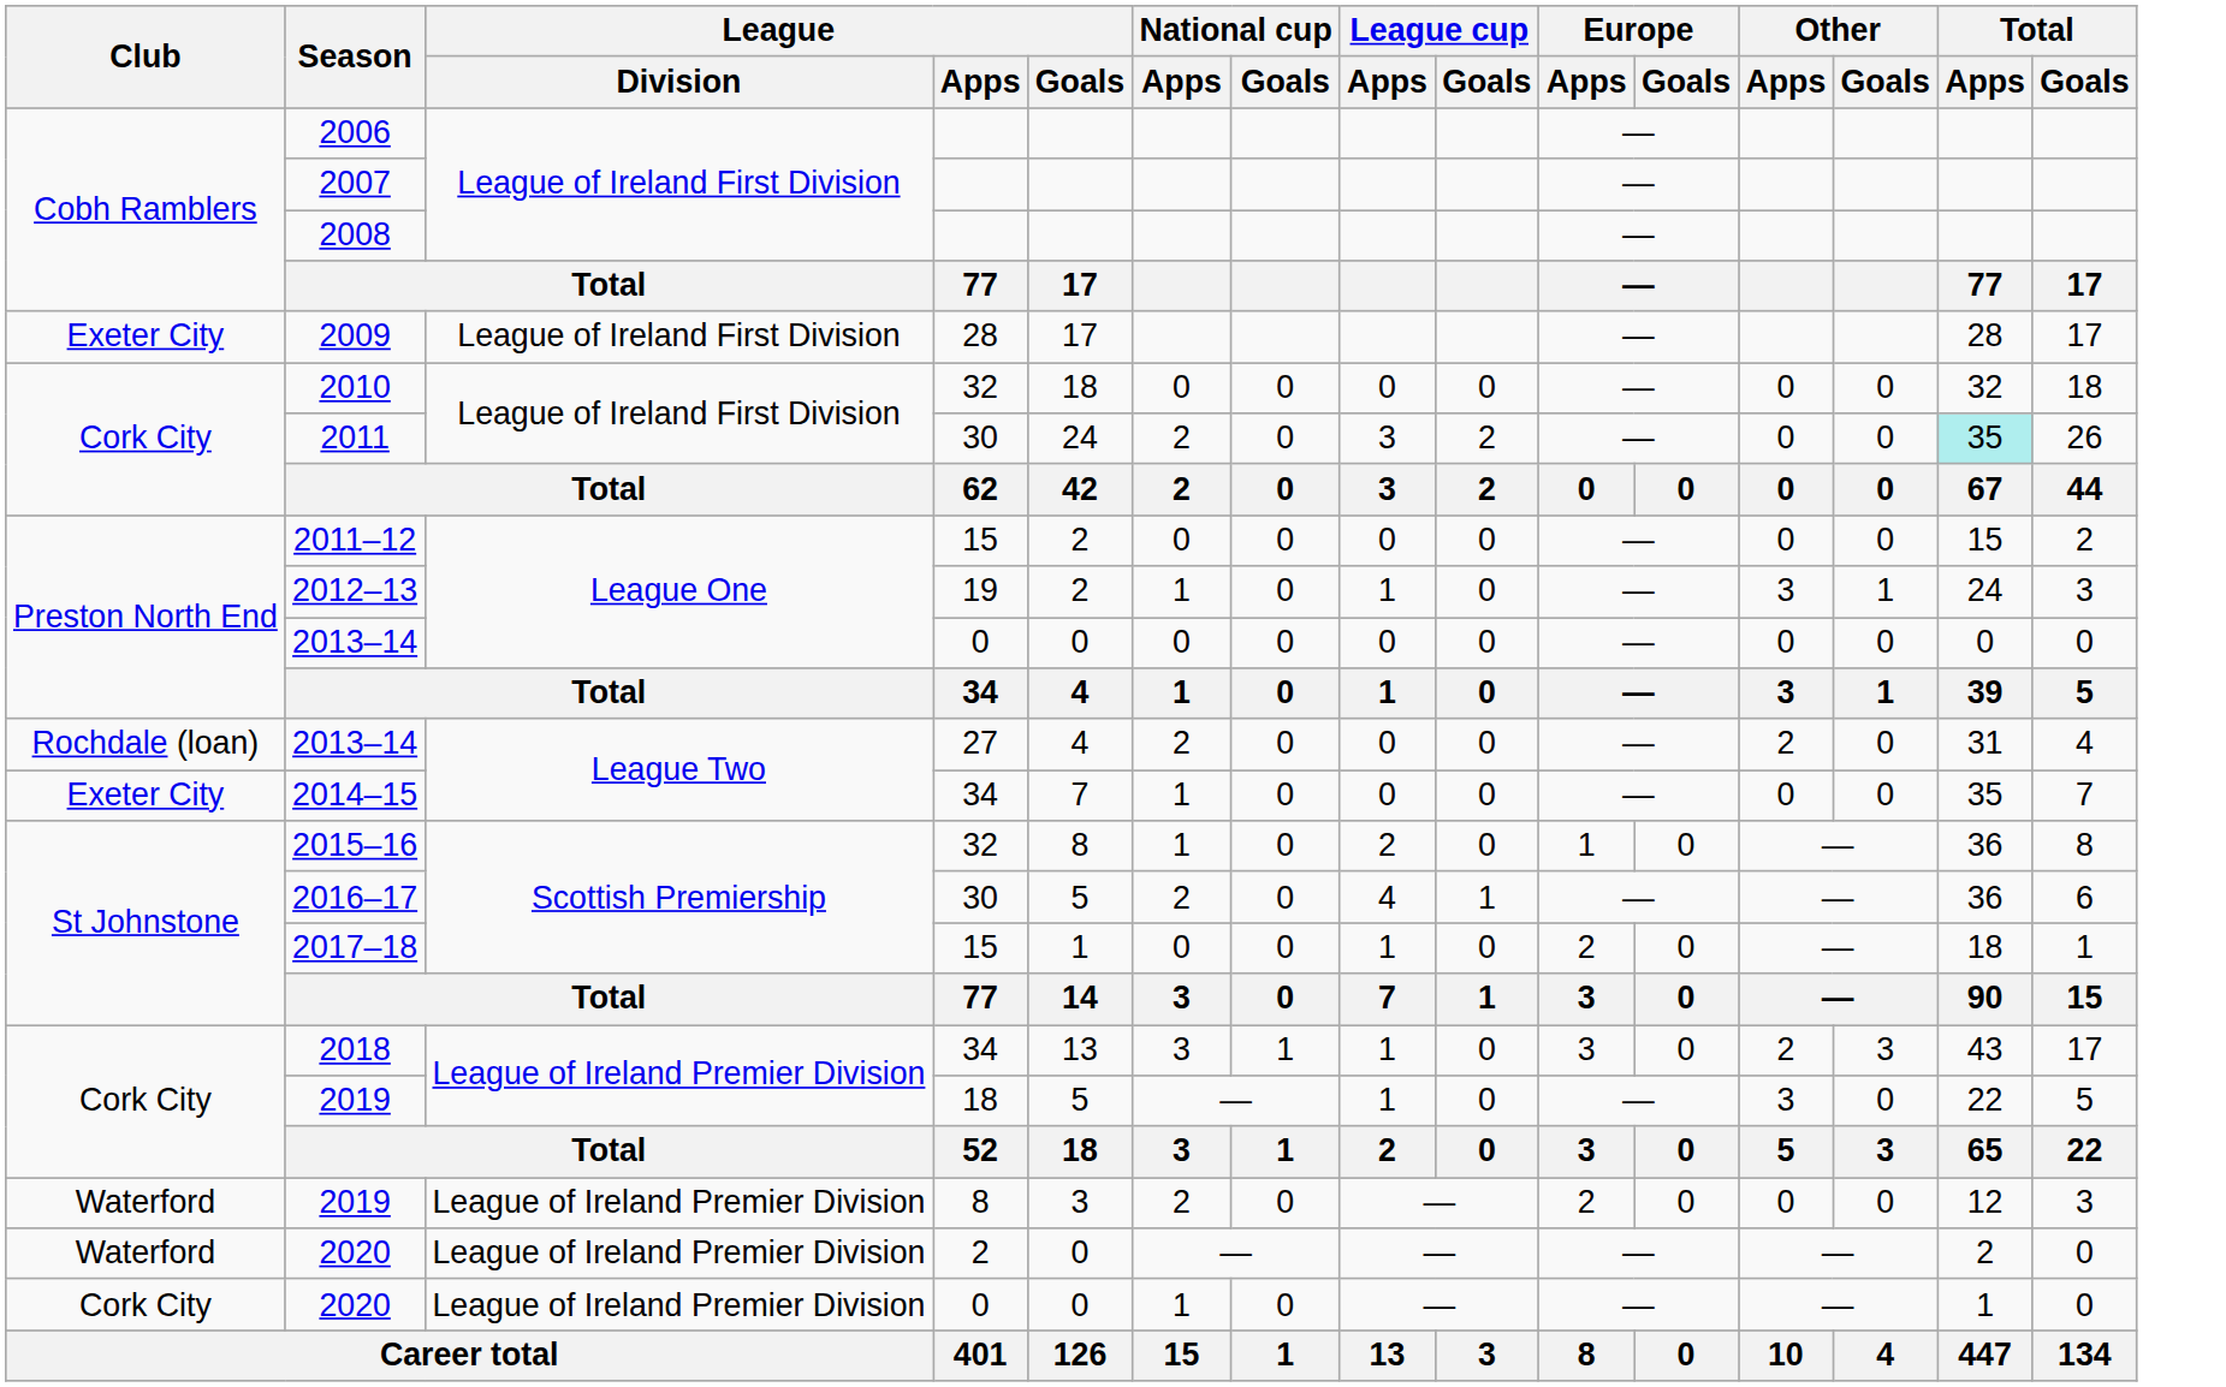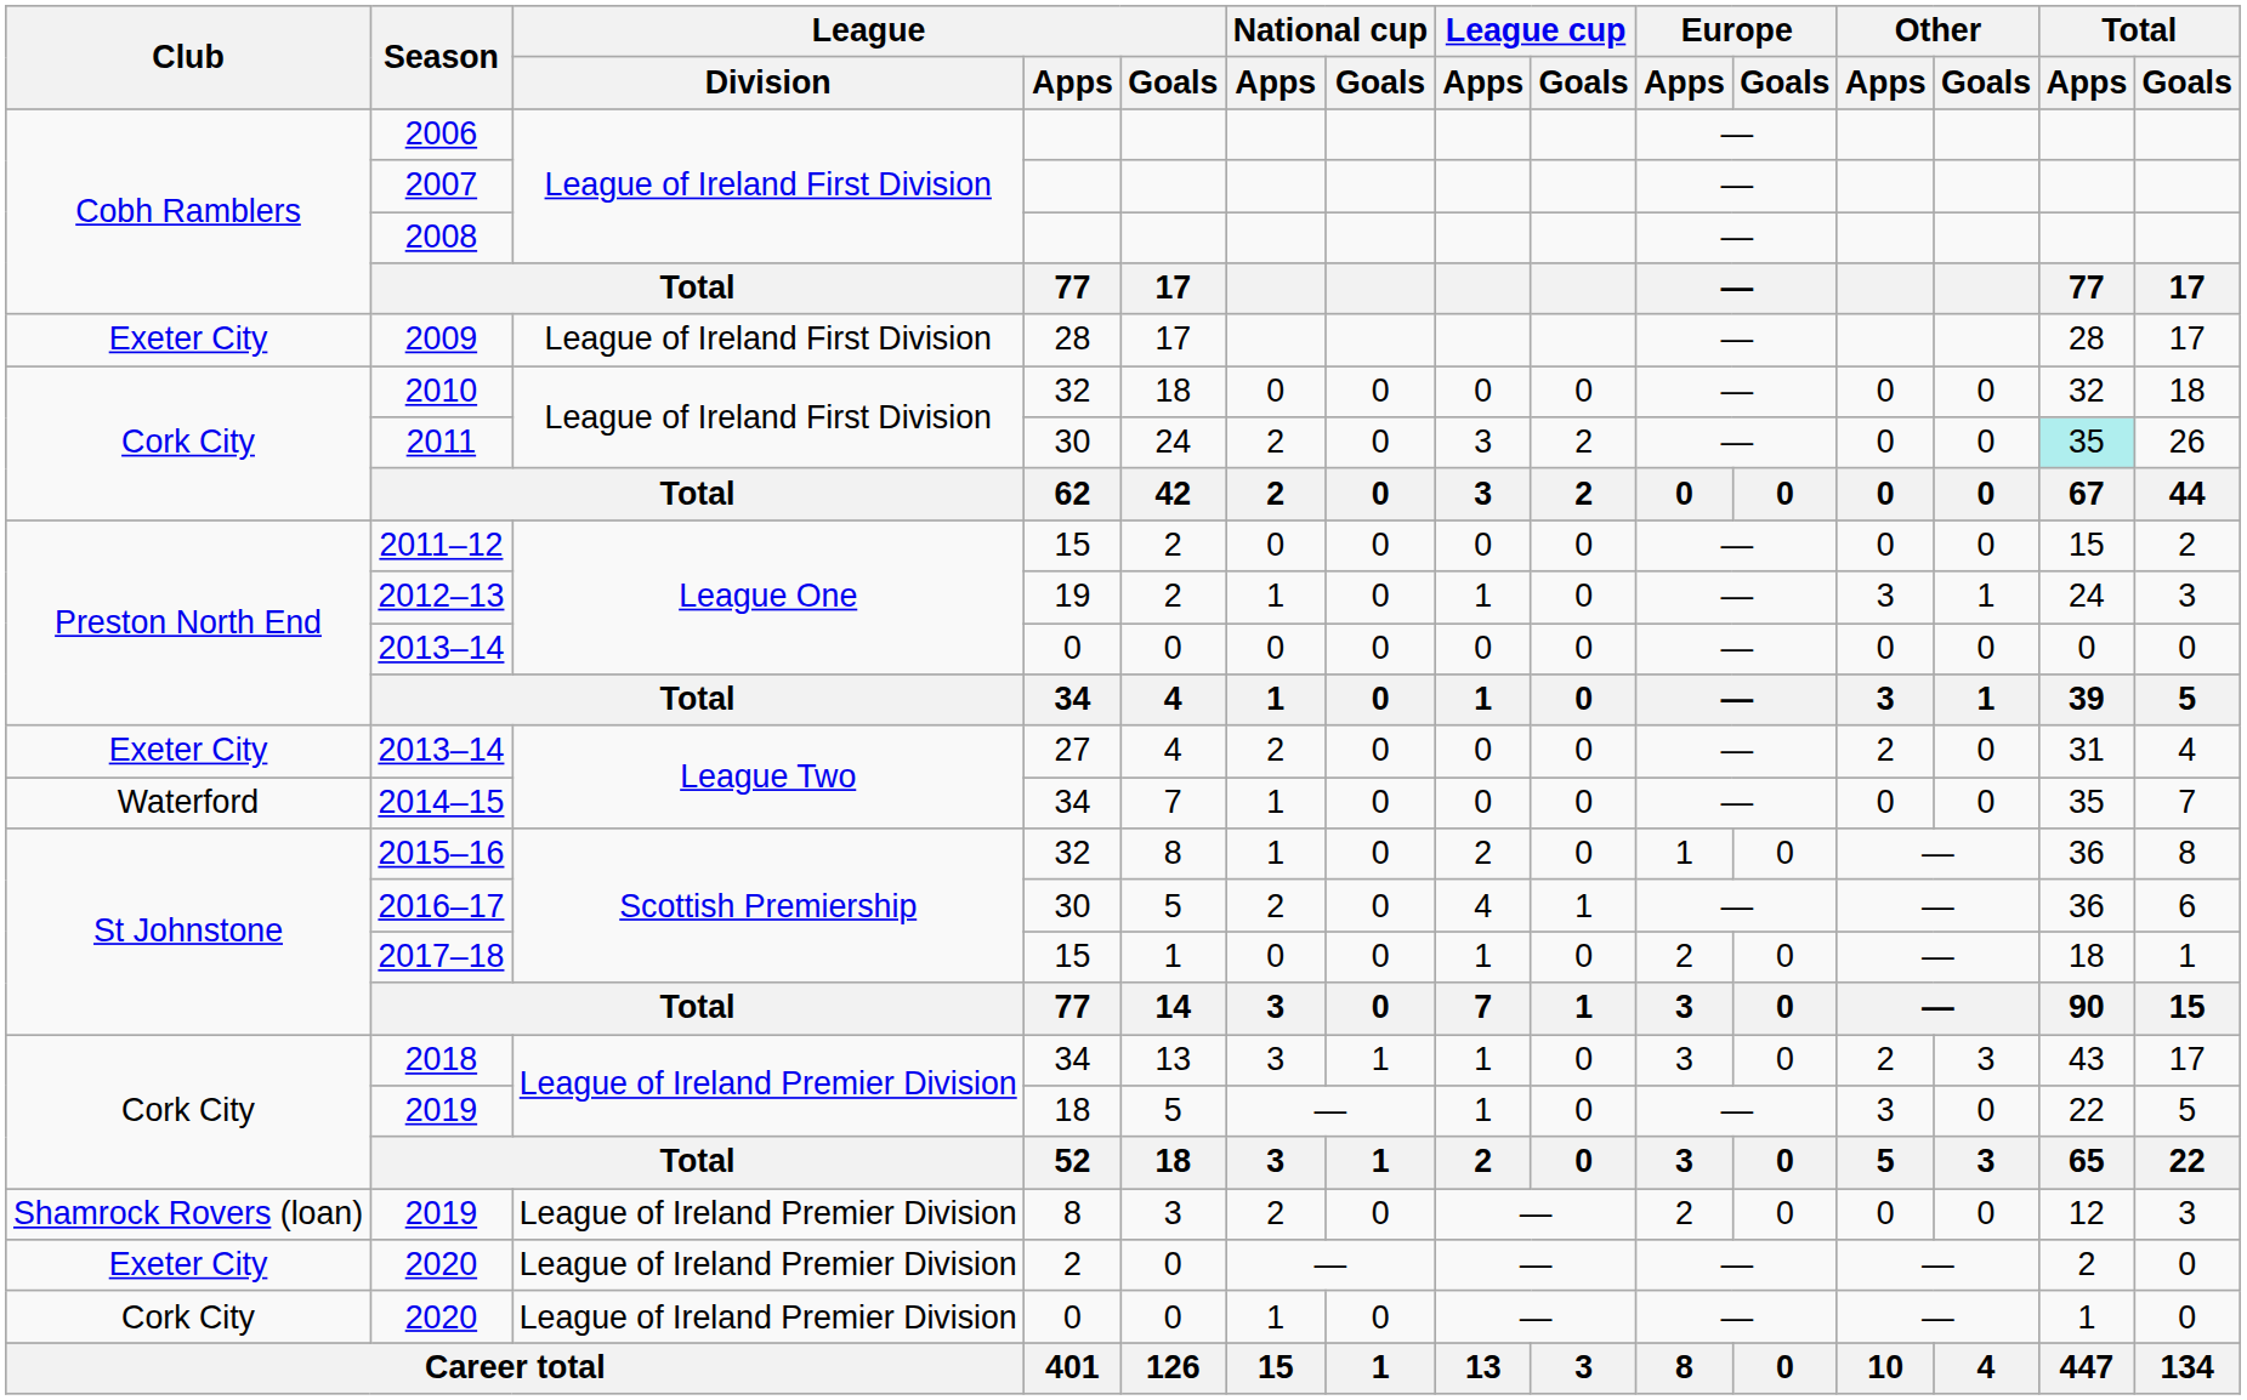2013–14 / 27 | Club: Rochdale (loan) -> Exeter City
2014–15 | Club: Exeter City -> Waterford
2019 / 8 | Club: Waterford -> Shamrock Rovers (loan)
2020 / 2 | Club: Waterford -> Exeter City
